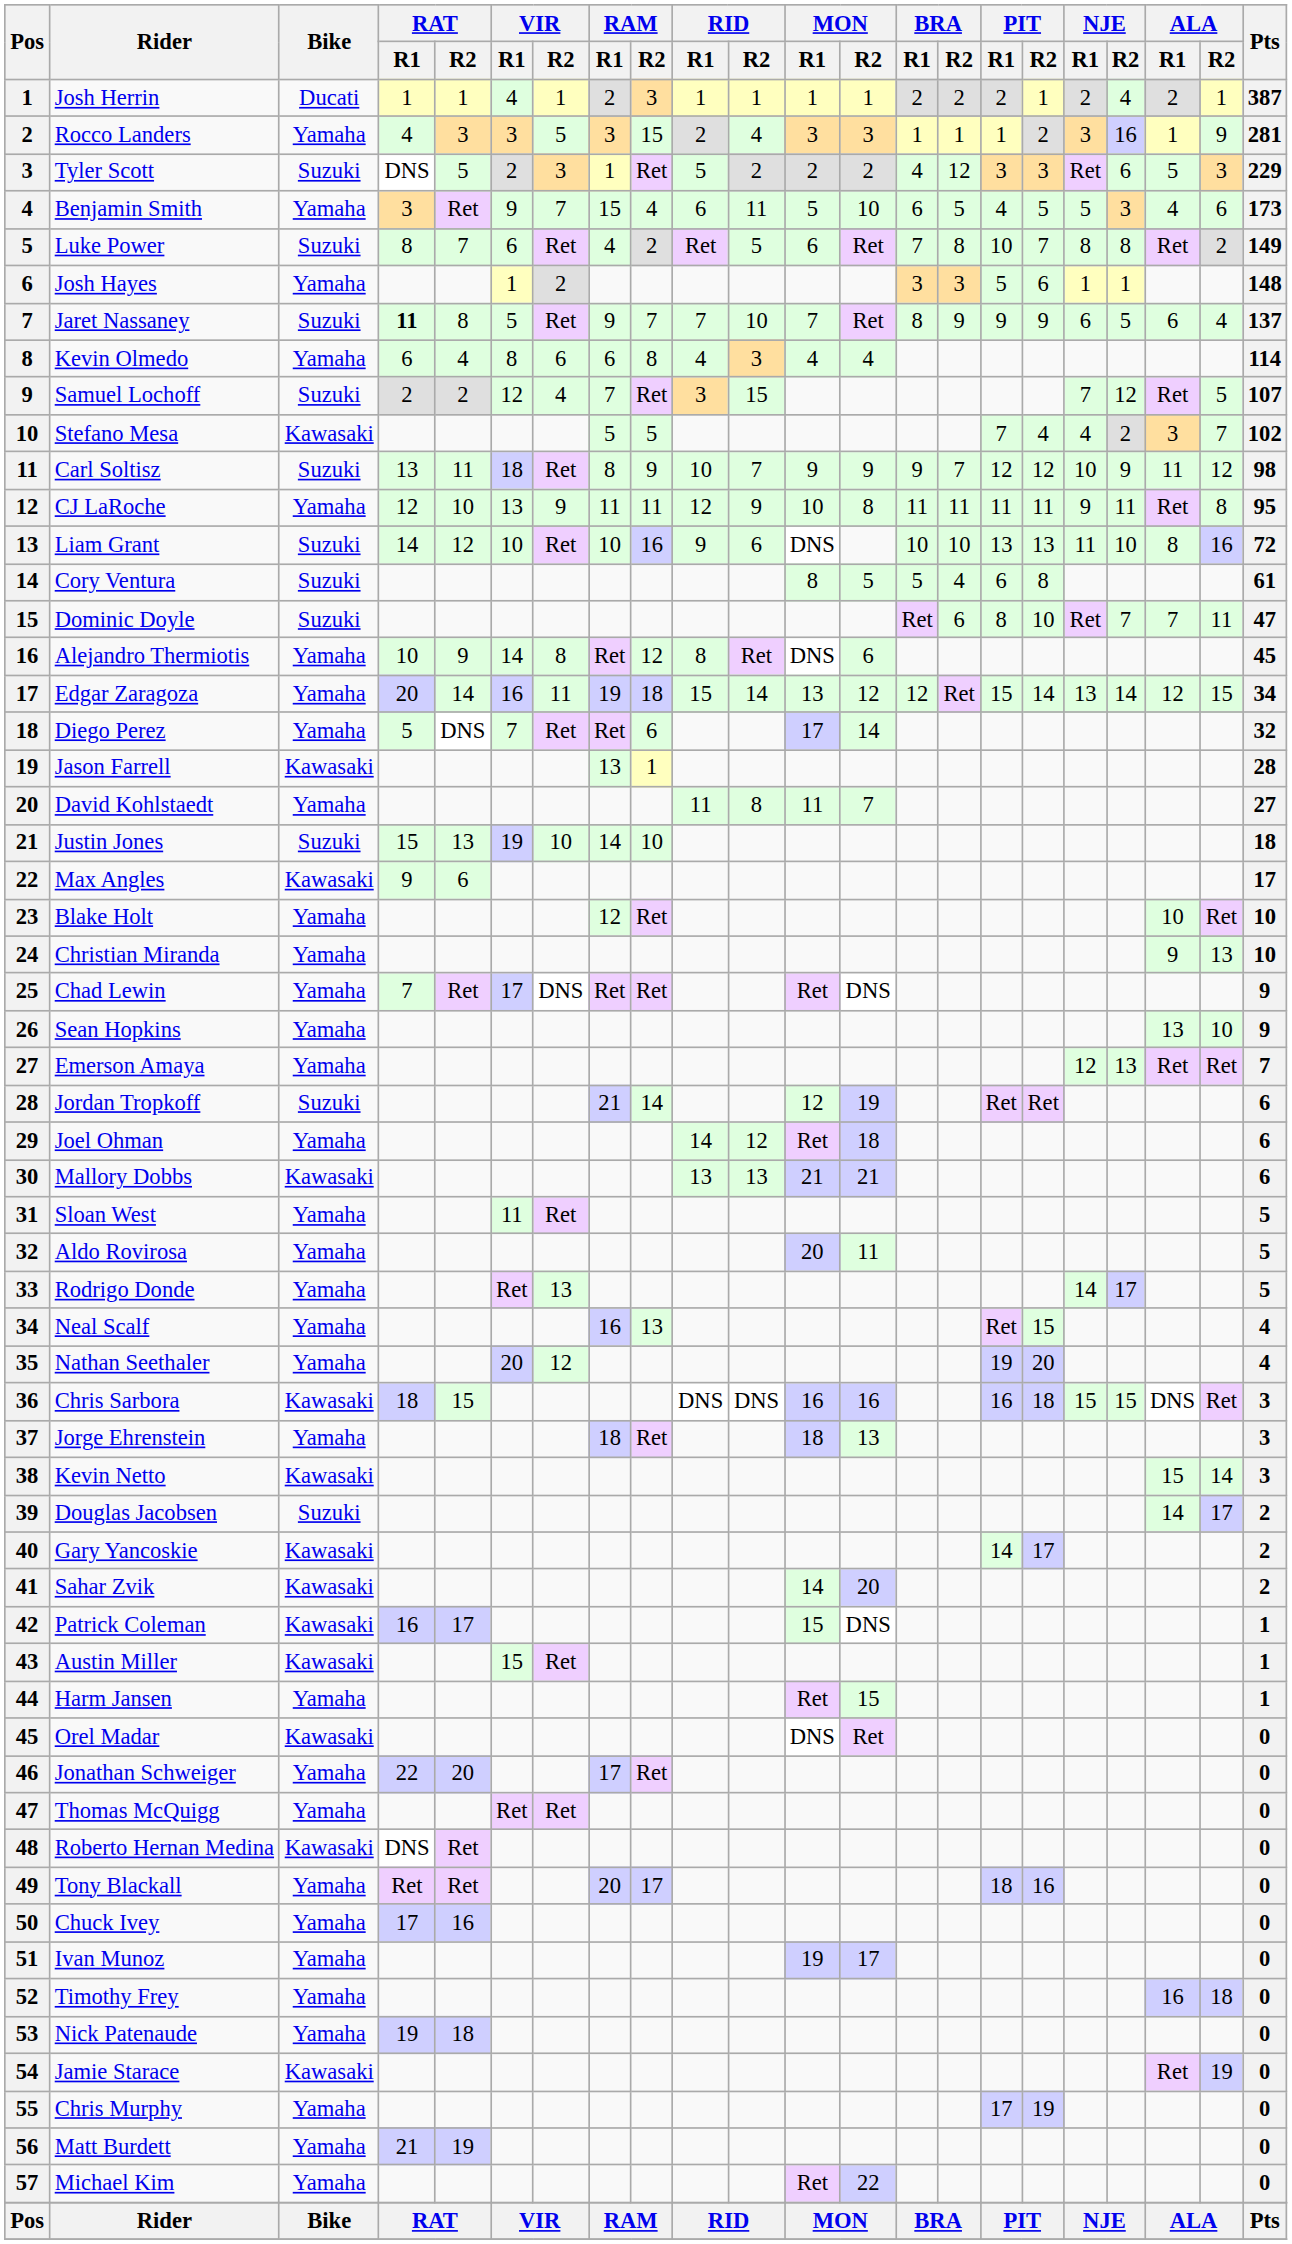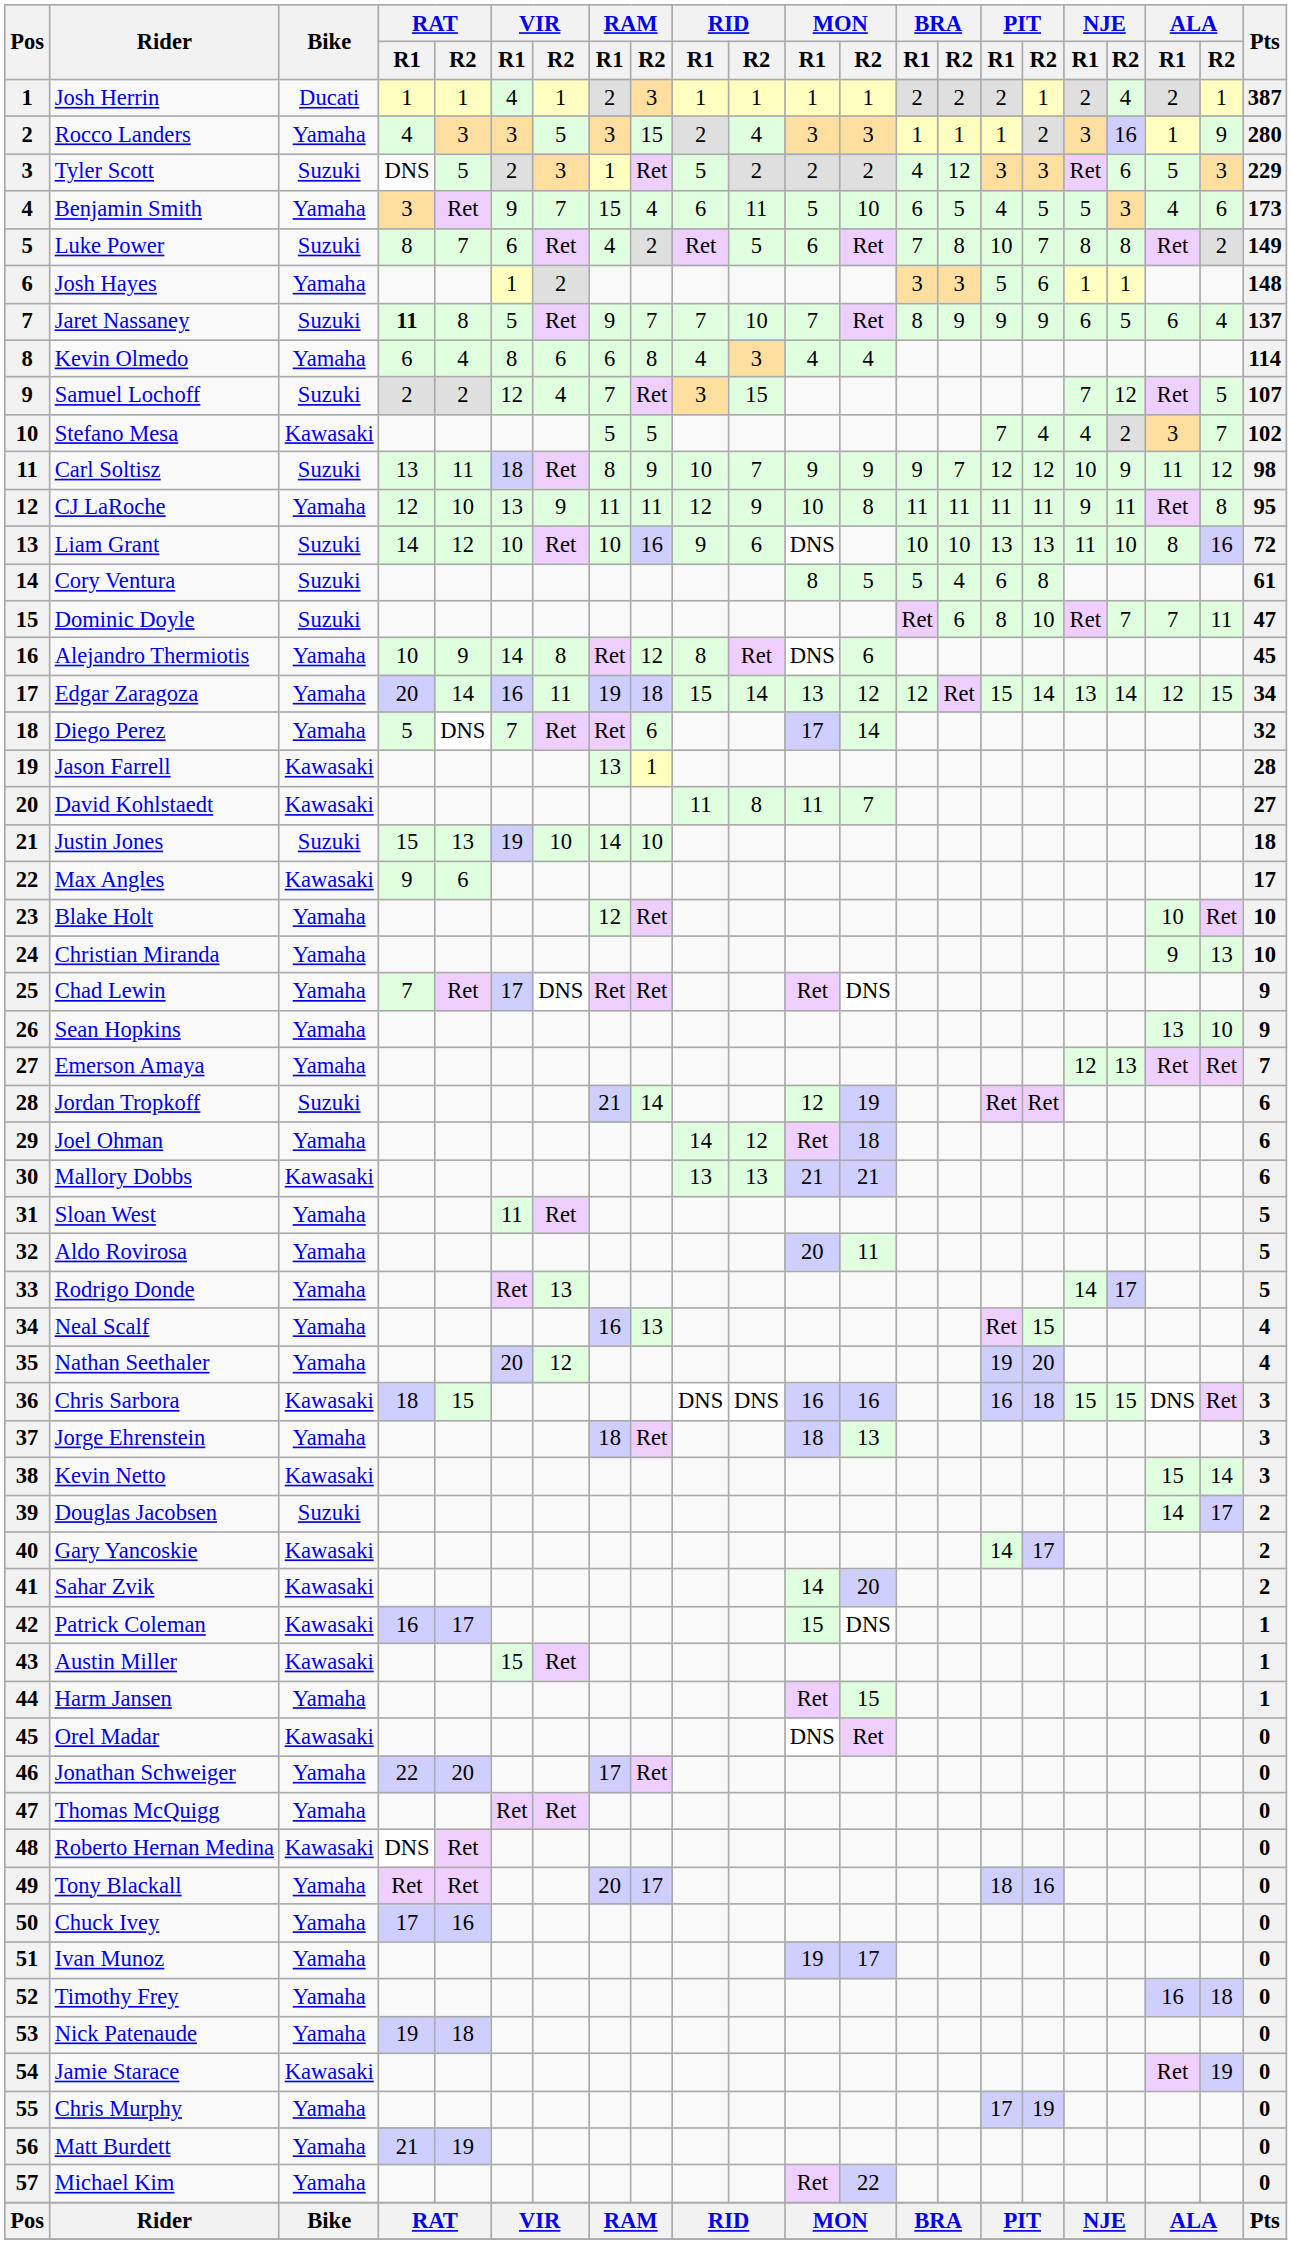Rocco Landers | Pts: 281 -> 280
David Kohlstaedt | Bike: Yamaha -> Kawasaki
